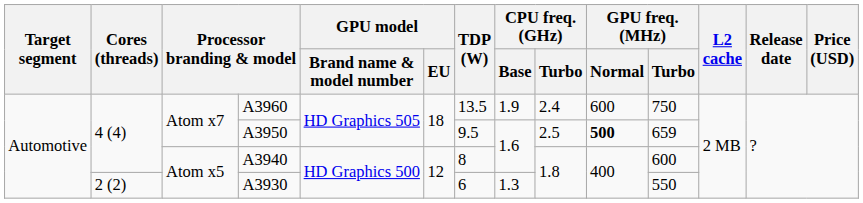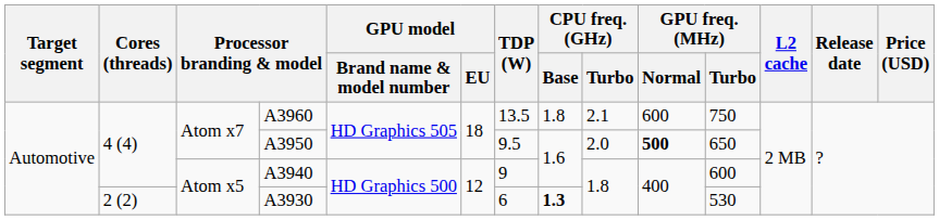A3960 | CPU freq. (GHz) / Base: 1.9 -> 1.8
A3960 | CPU freq. (GHz) / Turbo: 2.4 -> 2.1
A3950 | CPU freq. (GHz) / Turbo: 2.5 -> 2.0
A3950 | GPU freq. (MHz) / Turbo: 659 -> 650
A3940 | TDP (W): 8 -> 9
A3930 | CPU freq. (GHz) / Base: normal -> bold
A3930 | GPU freq. (MHz) / Turbo: 550 -> 530
